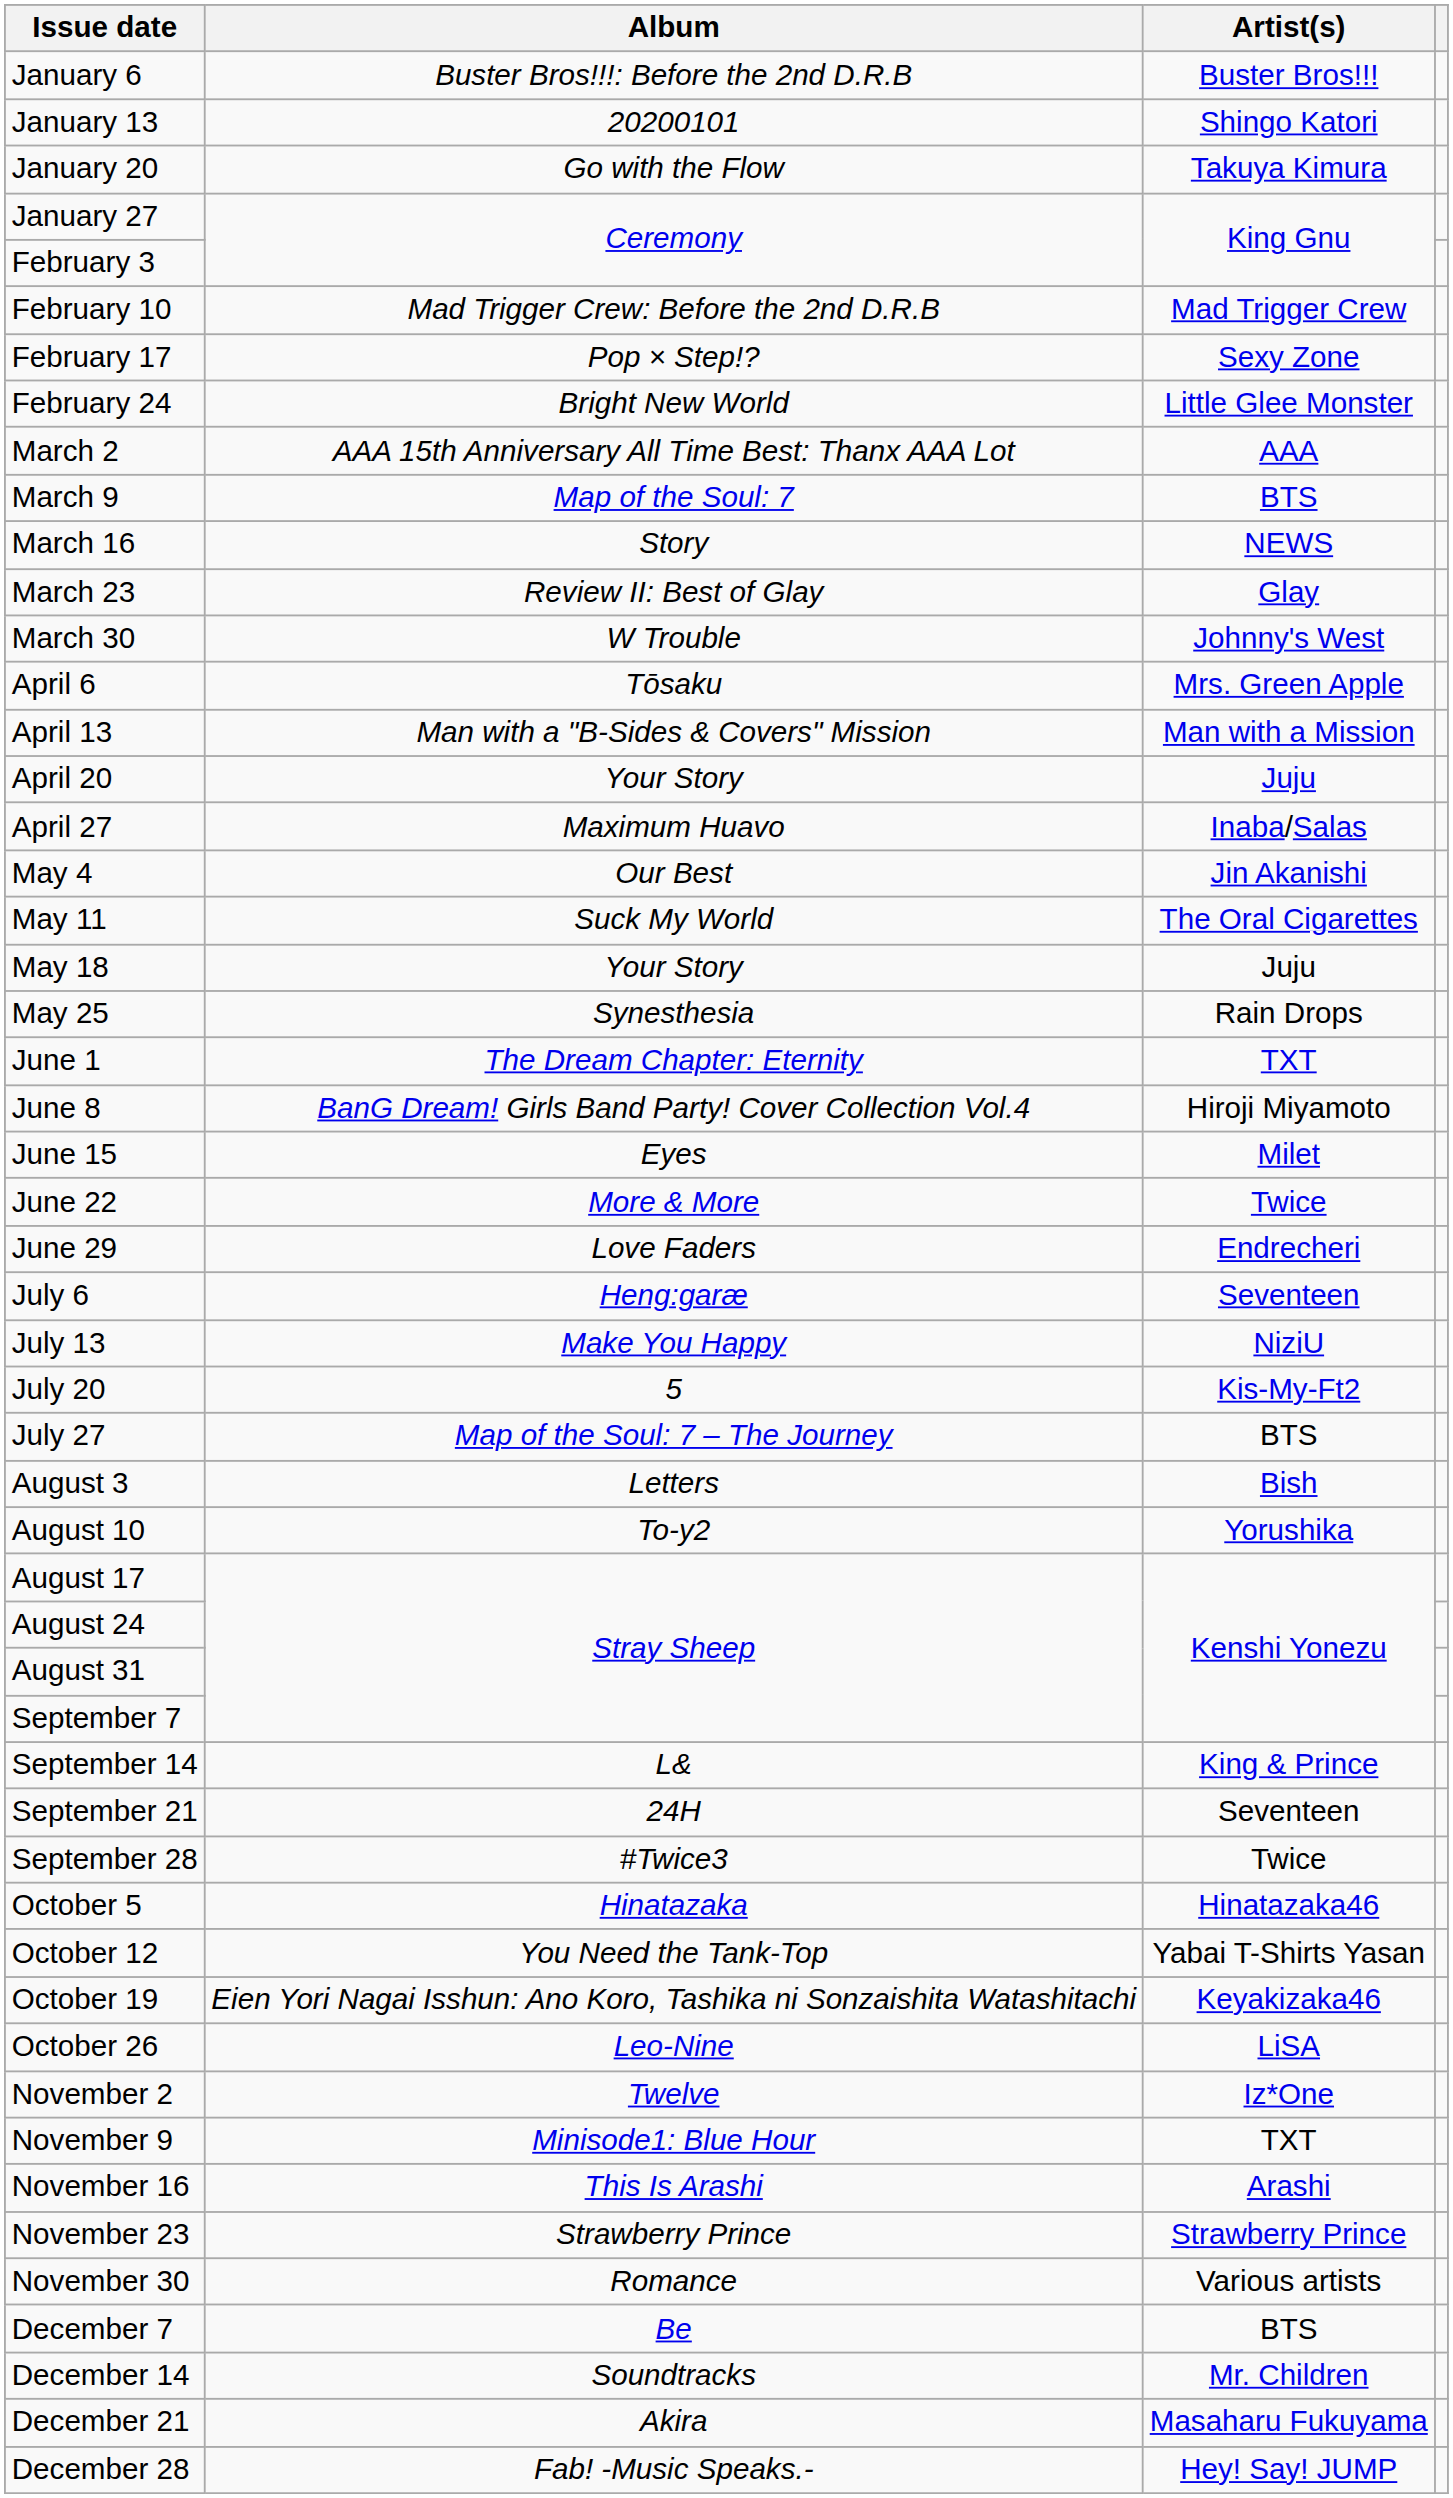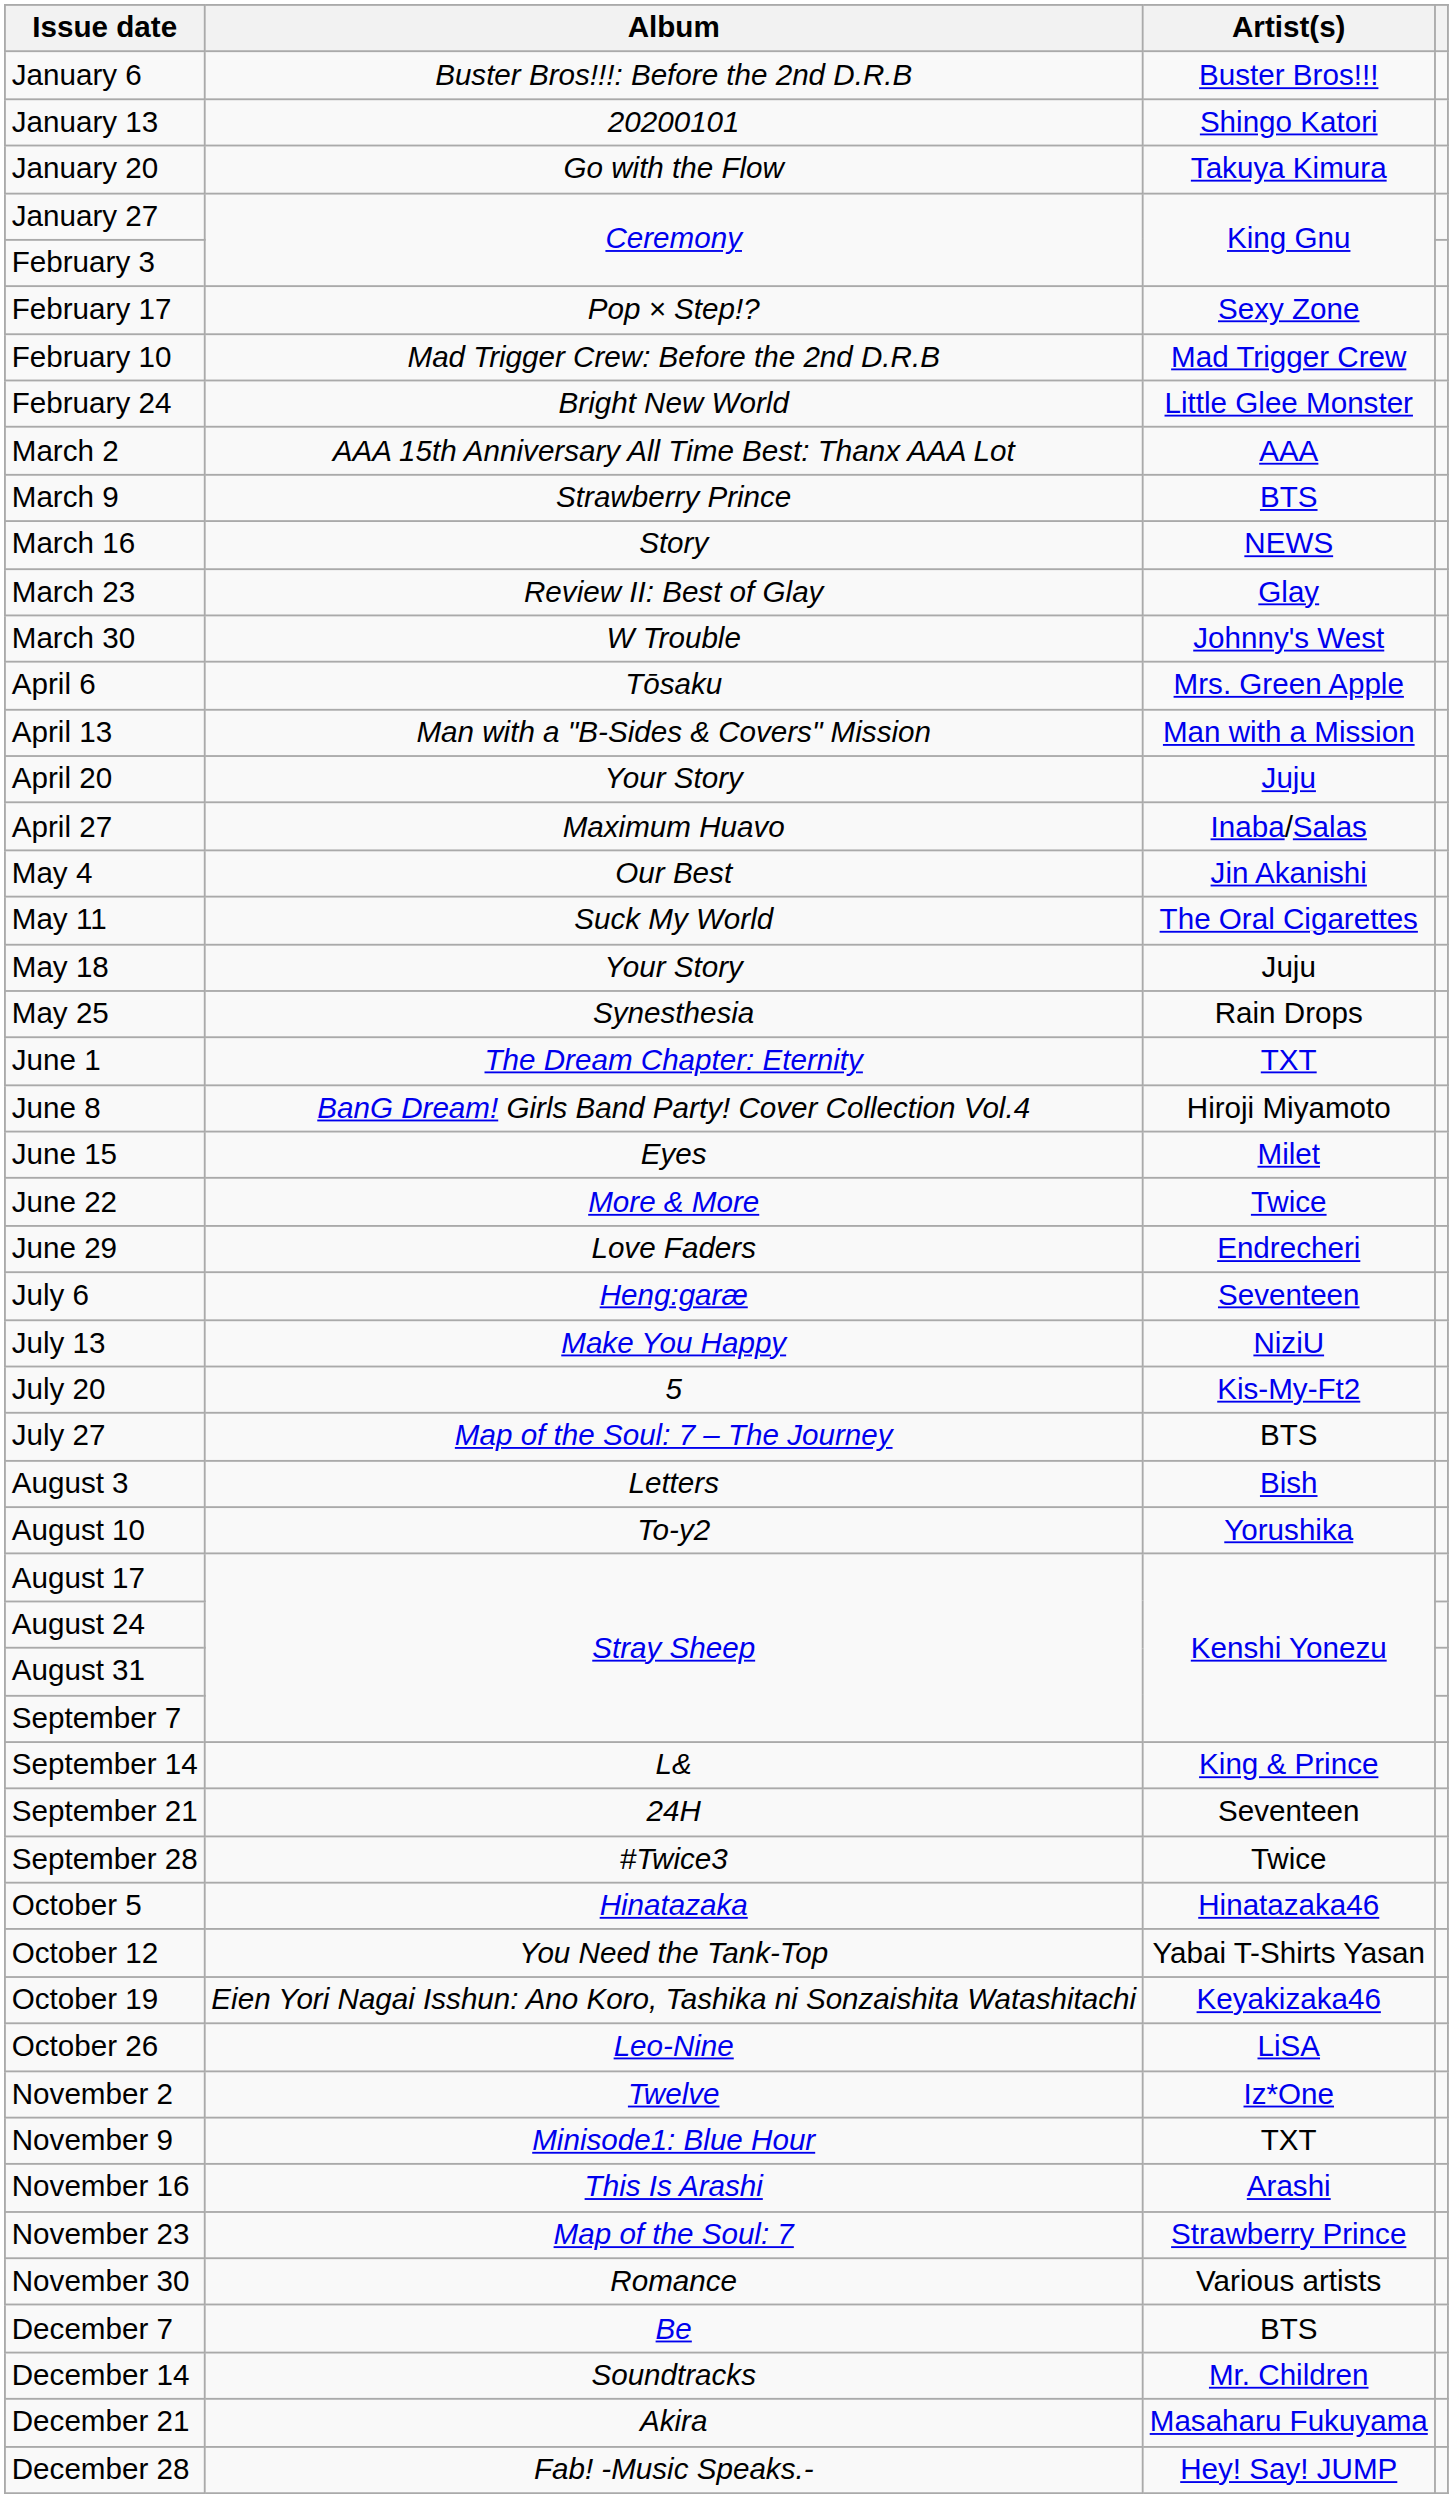rows swapped: February 10 <-> February 17
March 9 | Album: Map of the Soul: 7 -> Strawberry Prince
November 23 | Album: Strawberry Prince -> Map of the Soul: 7
